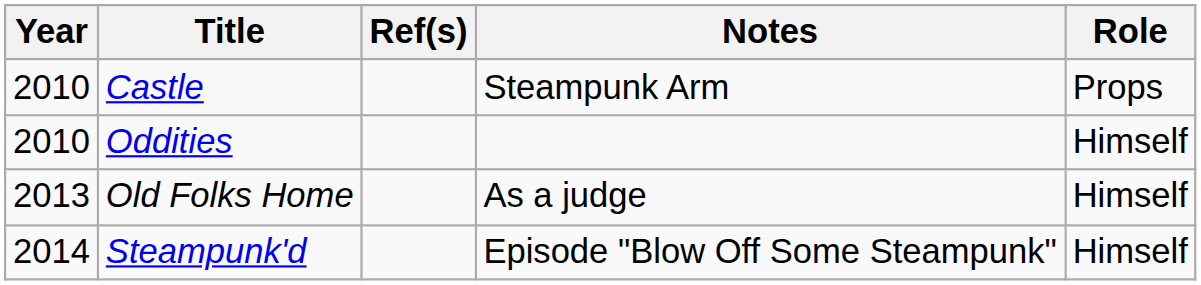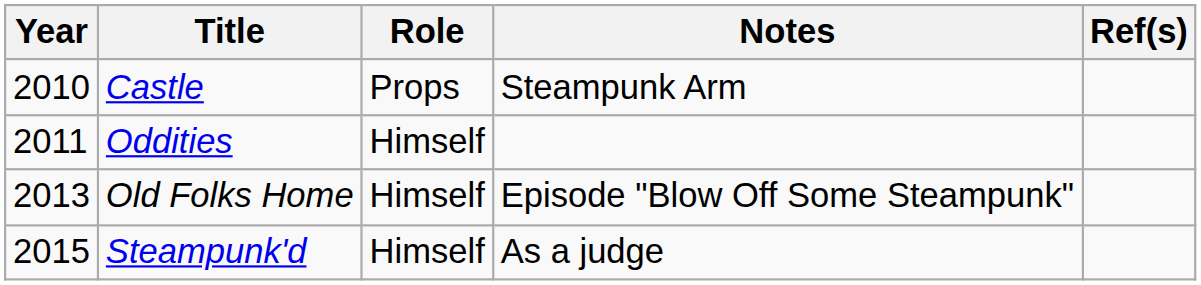columns swapped: Role <-> Ref(s)
Oddities | Year: 2010 -> 2011
Old Folks Home | Notes: As a judge -> Episode "Blow Off Some Steampunk"
Steampunk'd | Year: 2014 -> 2015
Steampunk'd | Notes: Episode "Blow Off Some Steampunk" -> As a judge
